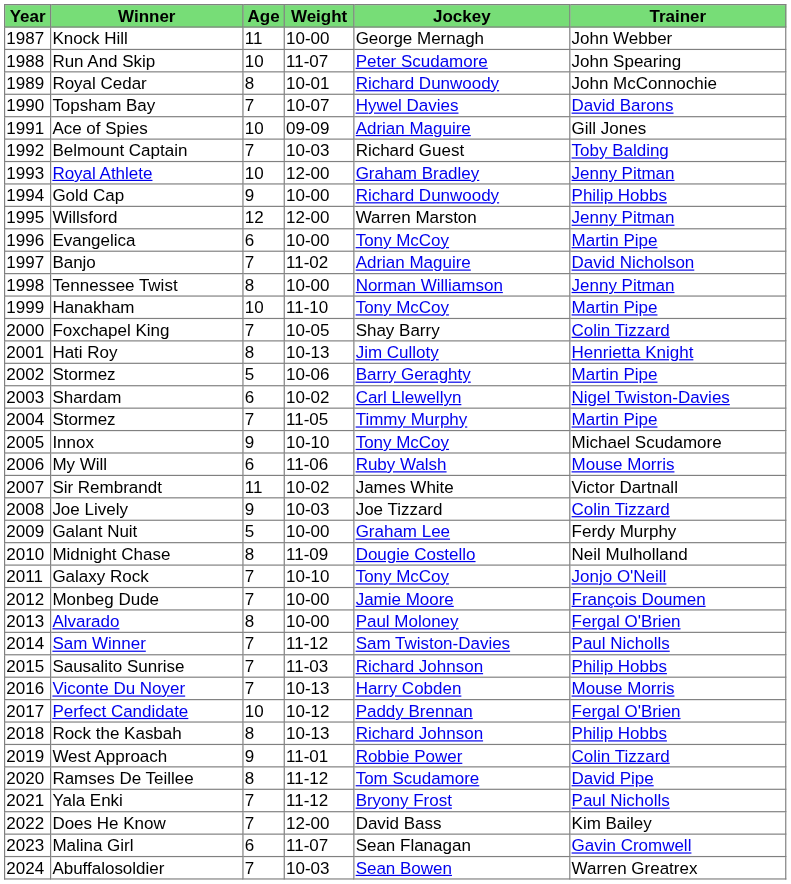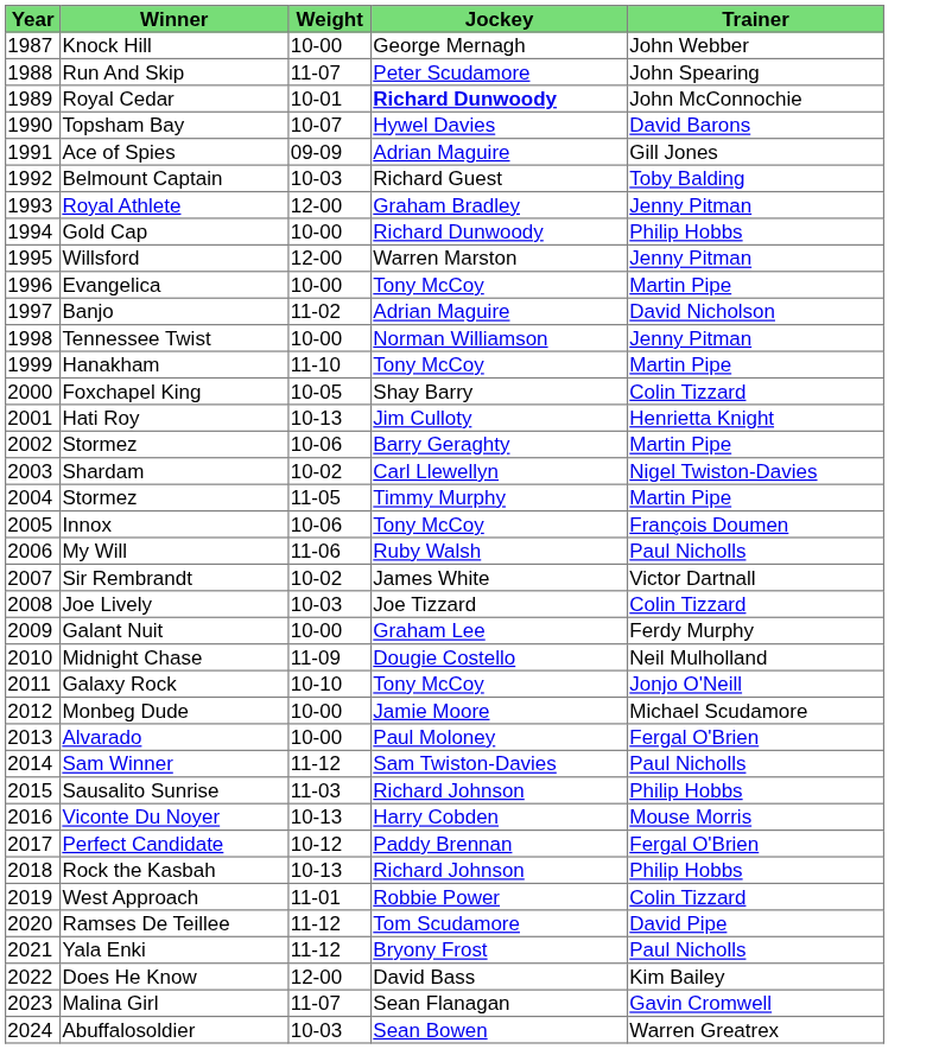- column: Age | 11 | 10 | 8 | 7 | 10 | 7 | 10 | 9 | 12 | 6 | 7 | 8 | 10 | 7 | 8 | 5 | 6 | 7 | 9 | 6 | 11 | 9 | 5 | 8 | 7 | 7 | 8 | 7 | 7 | 7 | 10 | 8 | 9 | 8 | 7 | 7 | 6 | 7
Royal Cedar | Jockey: normal -> bold
Innox | Weight: 10-10 -> 10-06
Innox | Trainer: Michael Scudamore -> François Doumen
My Will | Trainer: Mouse Morris -> Paul Nicholls
Monbeg Dude | Trainer: François Doumen -> Michael Scudamore
